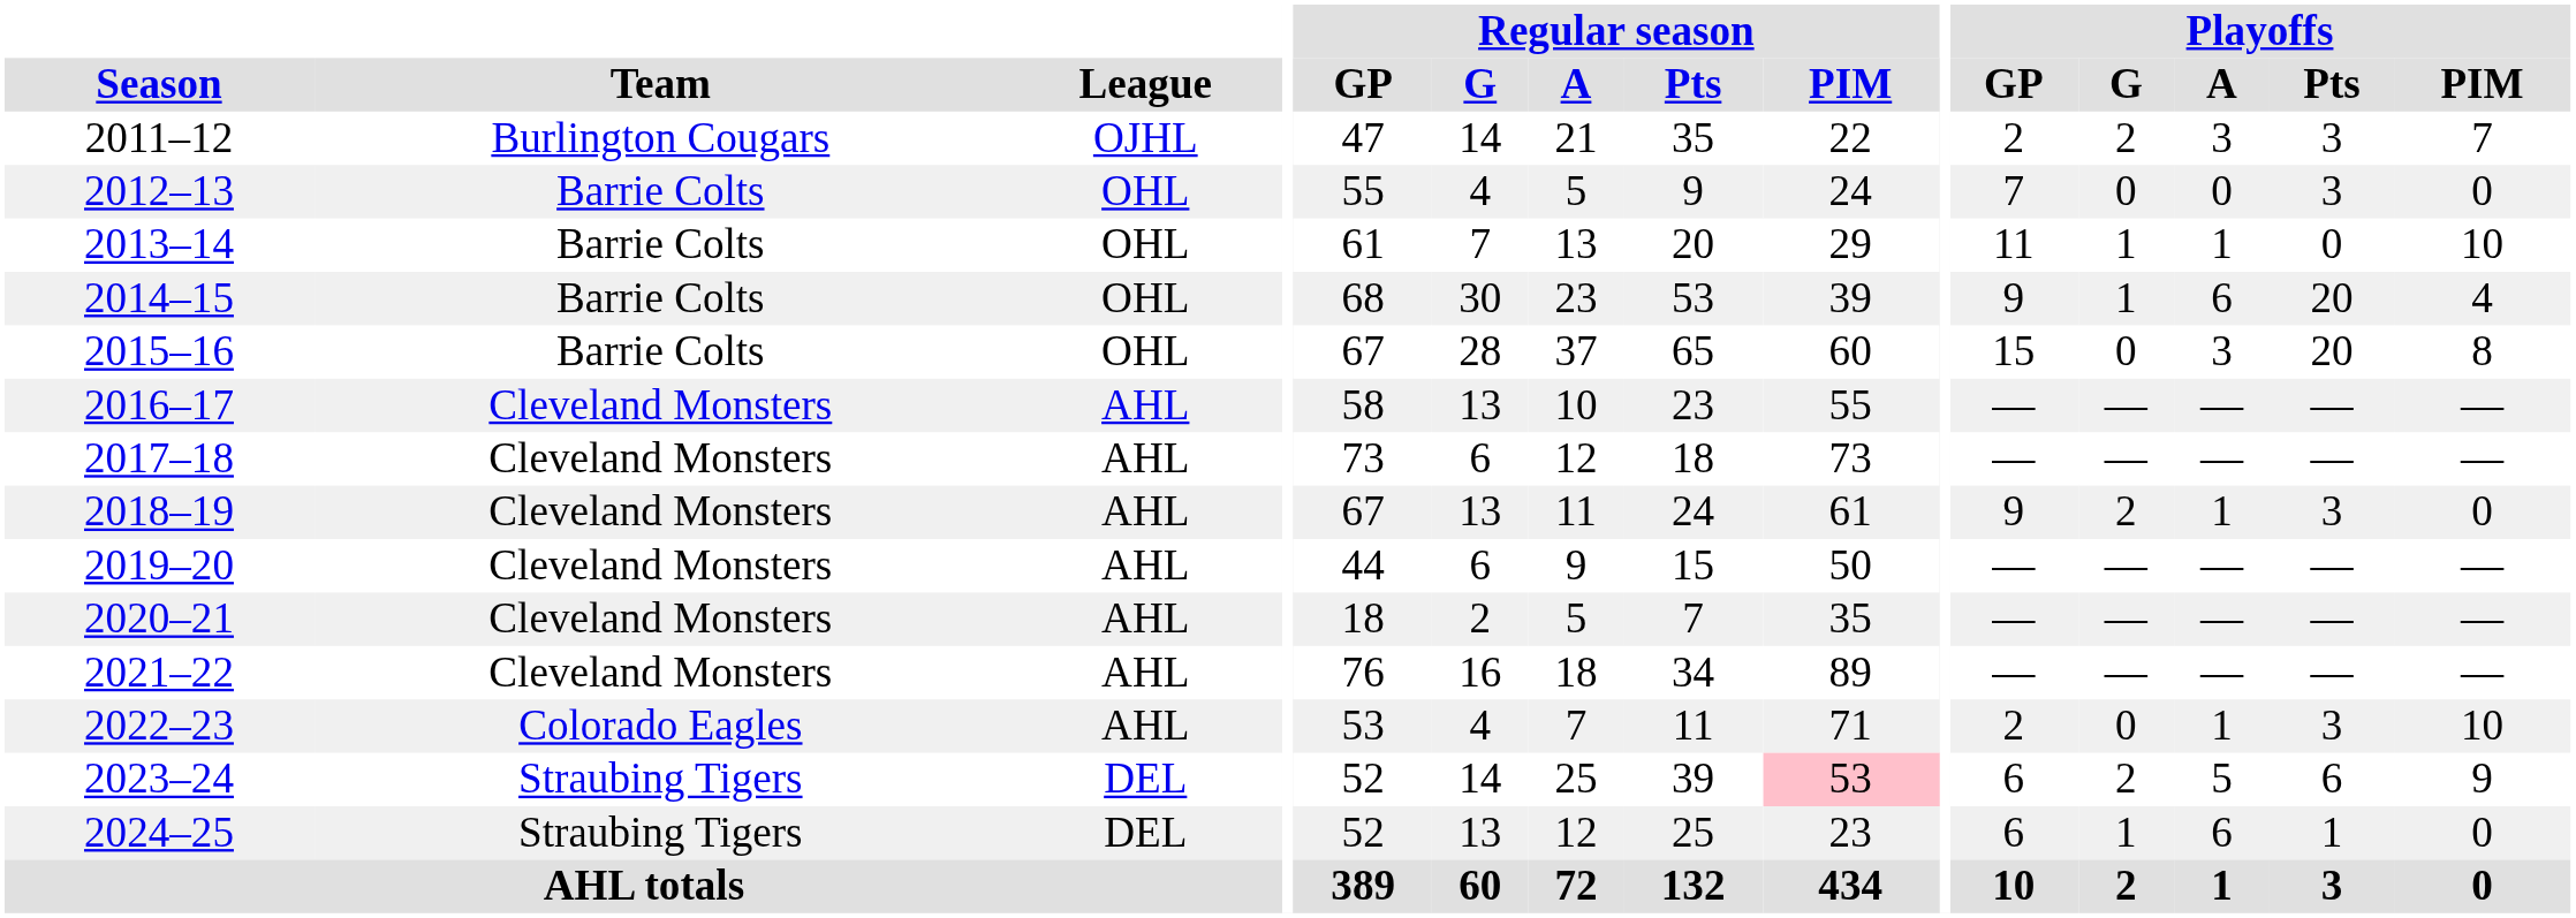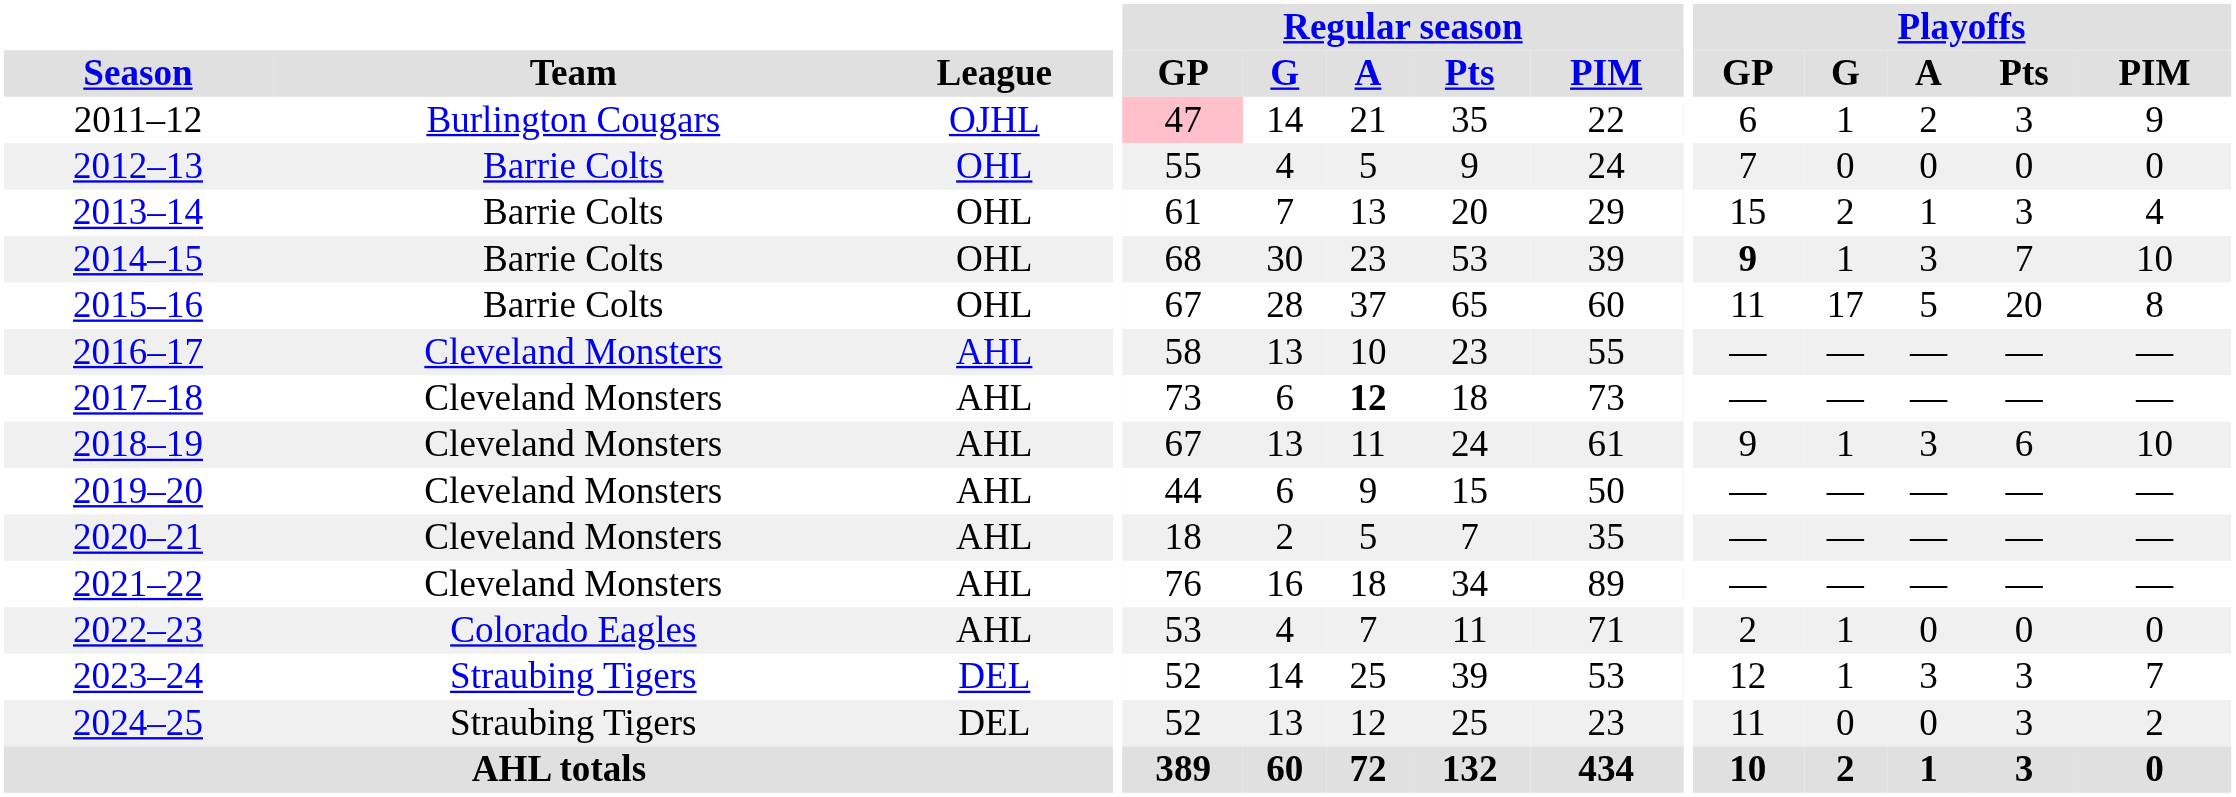2011–12 | Regular season / GP: no background -> pink background
2011–12 | Playoffs / GP: 2 -> 6
2011–12 | Playoffs / G: 2 -> 1
2011–12 | Playoffs / A: 3 -> 2
2011–12 | Playoffs / PIM: 7 -> 9
2012–13 | Playoffs / Pts: 3 -> 0
2013–14 | Playoffs / GP: 11 -> 15
2013–14 | Playoffs / G: 1 -> 2
2013–14 | Playoffs / Pts: 0 -> 3
2013–14 | Playoffs / PIM: 10 -> 4
2014–15 | Playoffs / GP: normal -> bold
2014–15 | Playoffs / A: 6 -> 3
2014–15 | Playoffs / Pts: 20 -> 7
2014–15 | Playoffs / PIM: 4 -> 10
2015–16 | Playoffs / GP: 15 -> 11
2015–16 | Playoffs / G: 0 -> 17
2015–16 | Playoffs / A: 3 -> 5
2017–18 | Regular season / A: normal -> bold
2018–19 | Playoffs / G: 2 -> 1
2018–19 | Playoffs / A: 1 -> 3
2018–19 | Playoffs / Pts: 3 -> 6
2018–19 | Playoffs / PIM: 0 -> 10
2022–23 | Playoffs / G: 0 -> 1
2022–23 | Playoffs / A: 1 -> 0
2022–23 | Playoffs / Pts: 3 -> 0
2022–23 | Playoffs / PIM: 10 -> 0
2023–24 | Regular season / PIM: pink background -> no background
2023–24 | Playoffs / GP: 6 -> 12
2023–24 | Playoffs / G: 2 -> 1
2023–24 | Playoffs / A: 5 -> 3
2023–24 | Playoffs / Pts: 6 -> 3
2023–24 | Playoffs / PIM: 9 -> 7
2024–25 | Playoffs / GP: 6 -> 11
2024–25 | Playoffs / G: 1 -> 0
2024–25 | Playoffs / A: 6 -> 0
2024–25 | Playoffs / Pts: 1 -> 3
2024–25 | Playoffs / PIM: 0 -> 2
